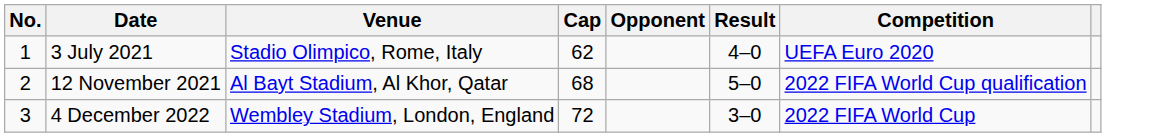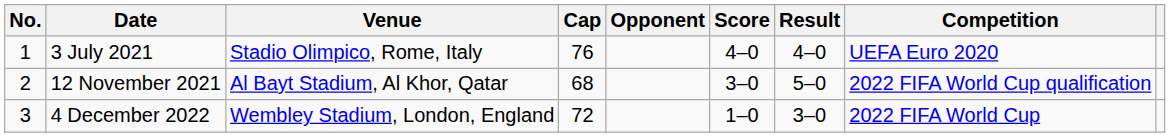+ column: Score | 4–0 | 3–0 | 1–0
3 July 2021 | Cap: 62 -> 76
